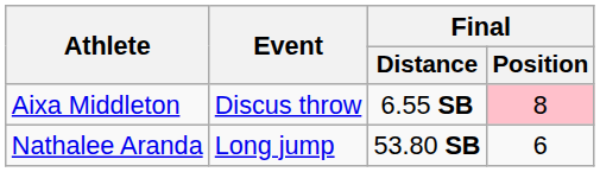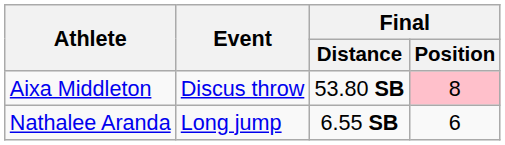Aixa Middleton | Final / Distance: 6.55 SB -> 53.80 SB
Nathalee Aranda | Final / Distance: 53.80 SB -> 6.55 SB
